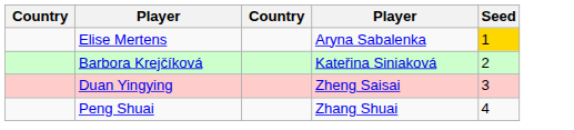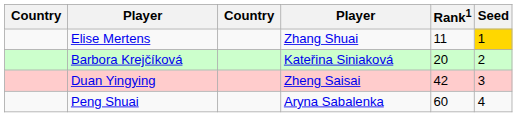+ column: Rank1 | 11 | 20 | 42 | 60
Elise Mertens | column 4: Aryna Sabalenka -> Zhang Shuai
Peng Shuai | column 4: Zhang Shuai -> Aryna Sabalenka
